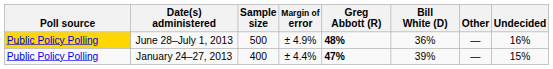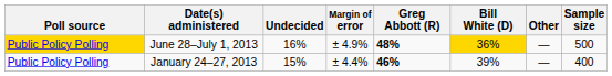columns swapped: Sample size <-> Undecided
June 28–July 1, 2013 | Bill White (D): no background -> gold background
January 24–27, 2013 | Greg Abbott (R): 47% -> 46%
